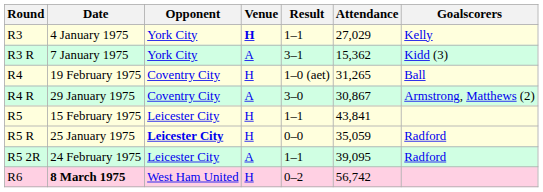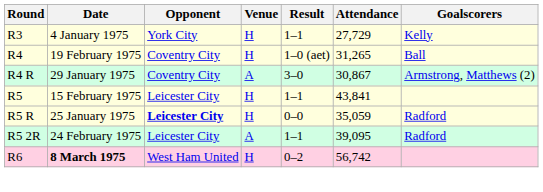R3 | Venue: bold -> normal
R3 | Attendance: 27,029 -> 27,729
- row: R3 R | 7 January 1975 | York City | A | 3–1 | 15,362 | Kidd (3)
